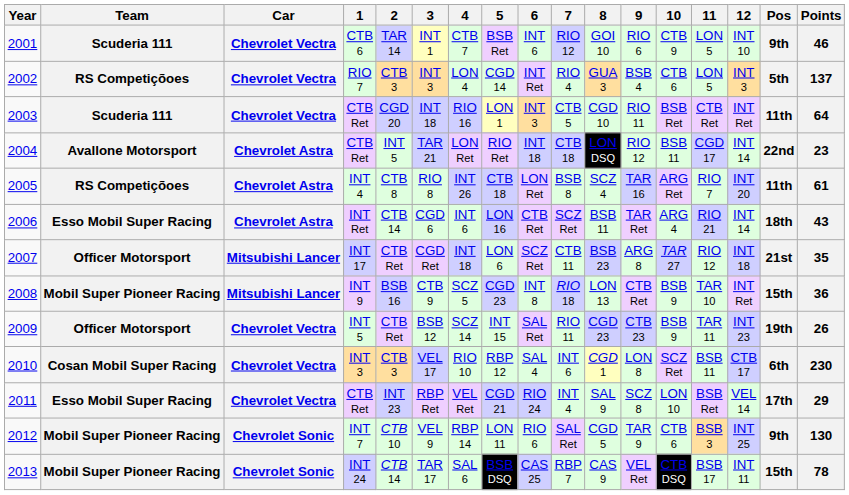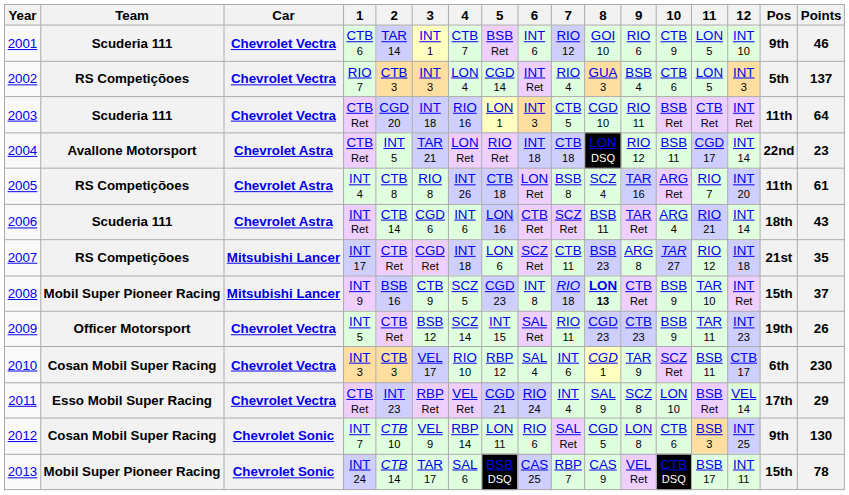2006 | Team: Esso Mobil Super Racing -> Scuderia 111
2007 | Team: Officer Motorsport -> RS Competiçõoes
2008 | 8: normal -> bold
2008 | Points: 36 -> 37
2010 | 9: LON 8 -> TAR 9
2012 | Team: Mobil Super Pioneer Racing -> Cosan Mobil Super Racing
2012 | 9: TAR 9 -> LON 8
